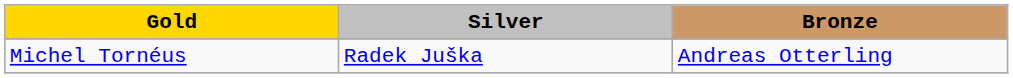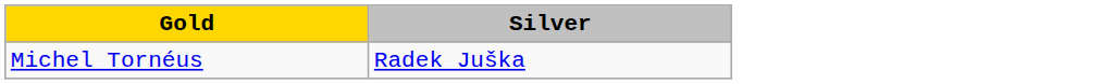- column: Bronze | Andreas Otterling
